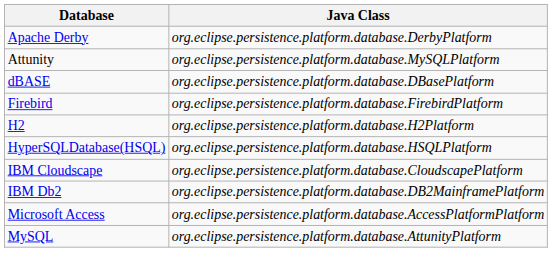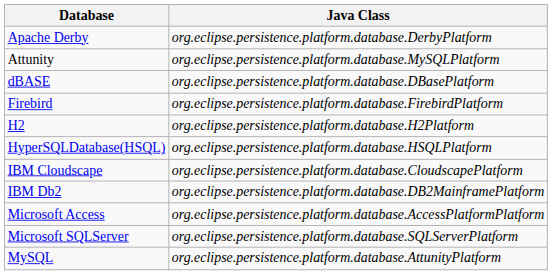+ row: Microsoft SQLServer | org.eclipse.persistence.platform.database.SQLServerPlatform
